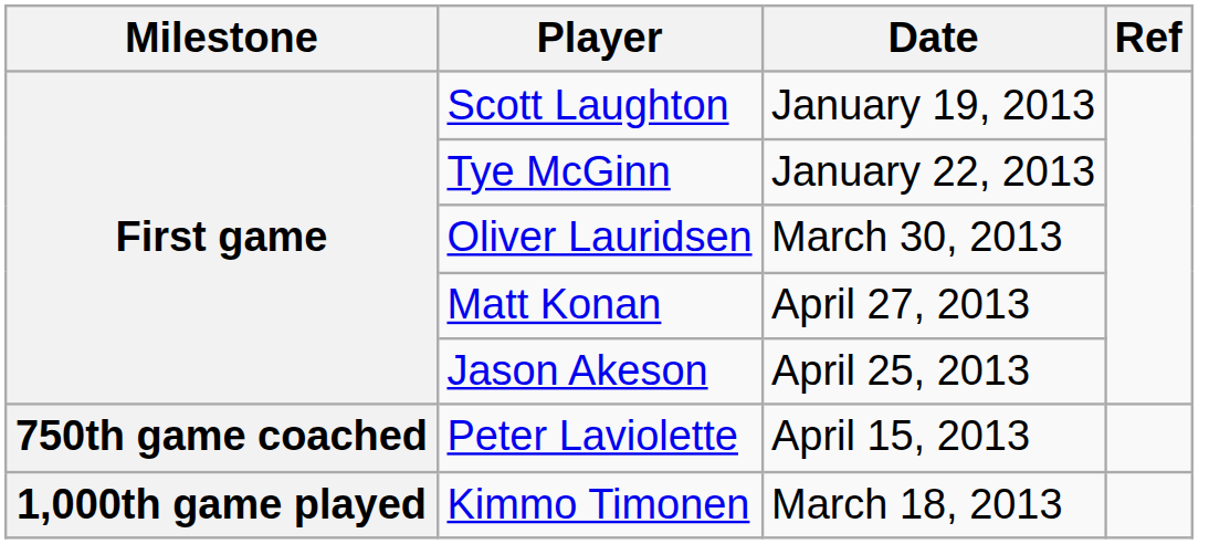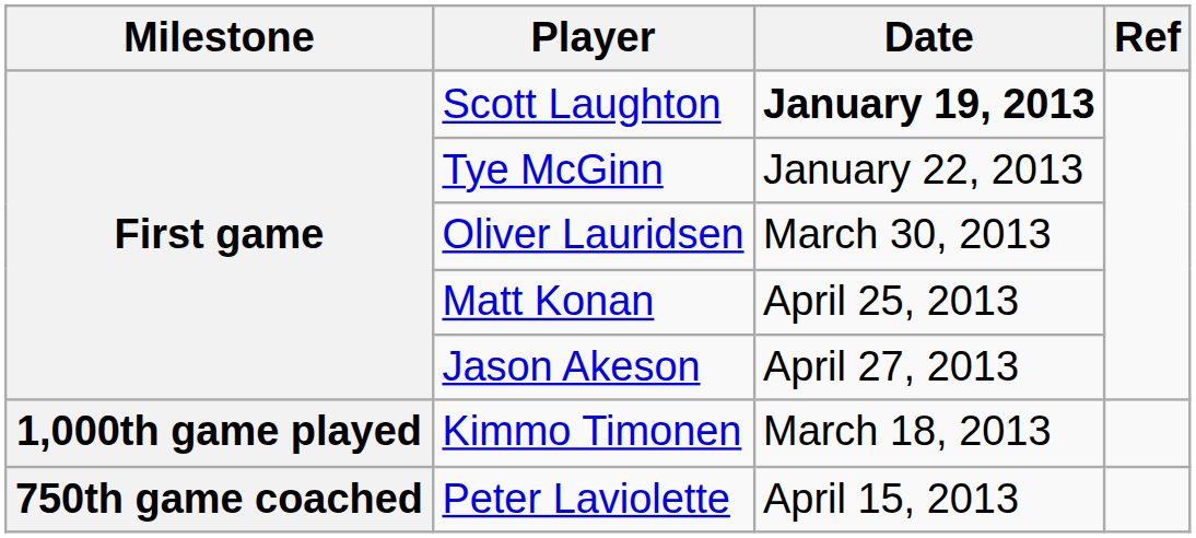Scott Laughton | Date: normal -> bold
Matt Konan | Date: April 27, 2013 -> April 25, 2013
Jason Akeson | Date: April 25, 2013 -> April 27, 2013
rows swapped: Kimmo Timonen <-> Peter Laviolette
